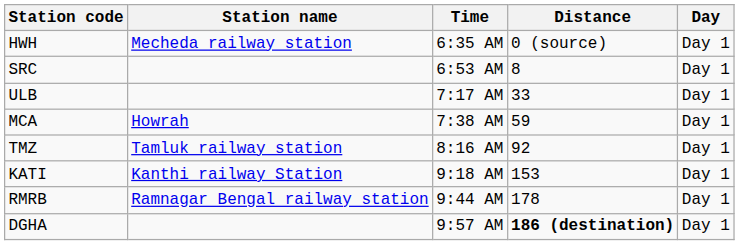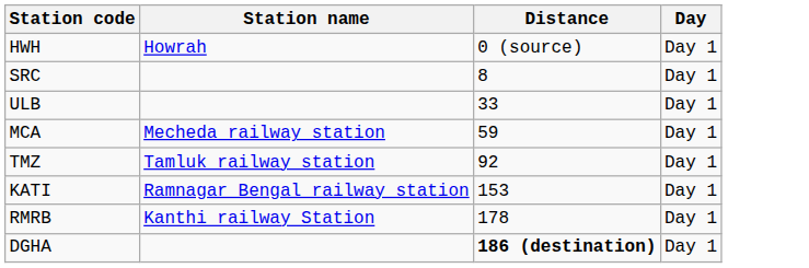- column: Time | 6:35 AM | 6:53 AM | 7:17 AM | 7:38 AM | 8:16 AM | 9:18 AM | 9:44 AM | 9:57 AM
HWH | Station name: Mecheda railway station -> Howrah
MCA | Station name: Howrah -> Mecheda railway station
KATI | Station name: Kanthi railway Station -> Ramnagar Bengal railway station
RMRB | Station name: Ramnagar Bengal railway station -> Kanthi railway Station
